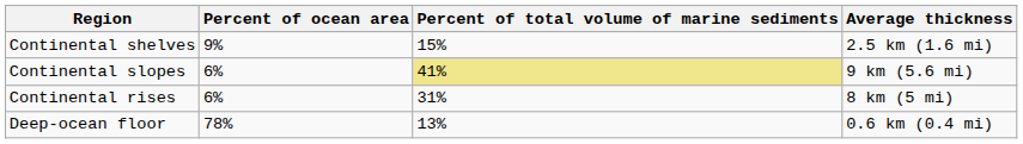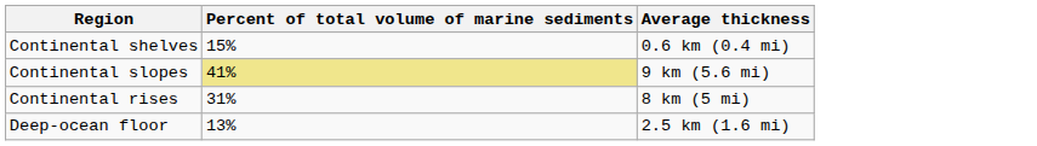- column: Percent of ocean area | 9% | 6% | 6% | 78%
Continental shelves | Average thickness: 2.5 km (1.6 mi) -> 0.6 km (0.4 mi)
Deep-ocean floor | Average thickness: 0.6 km (0.4 mi) -> 2.5 km (1.6 mi)
